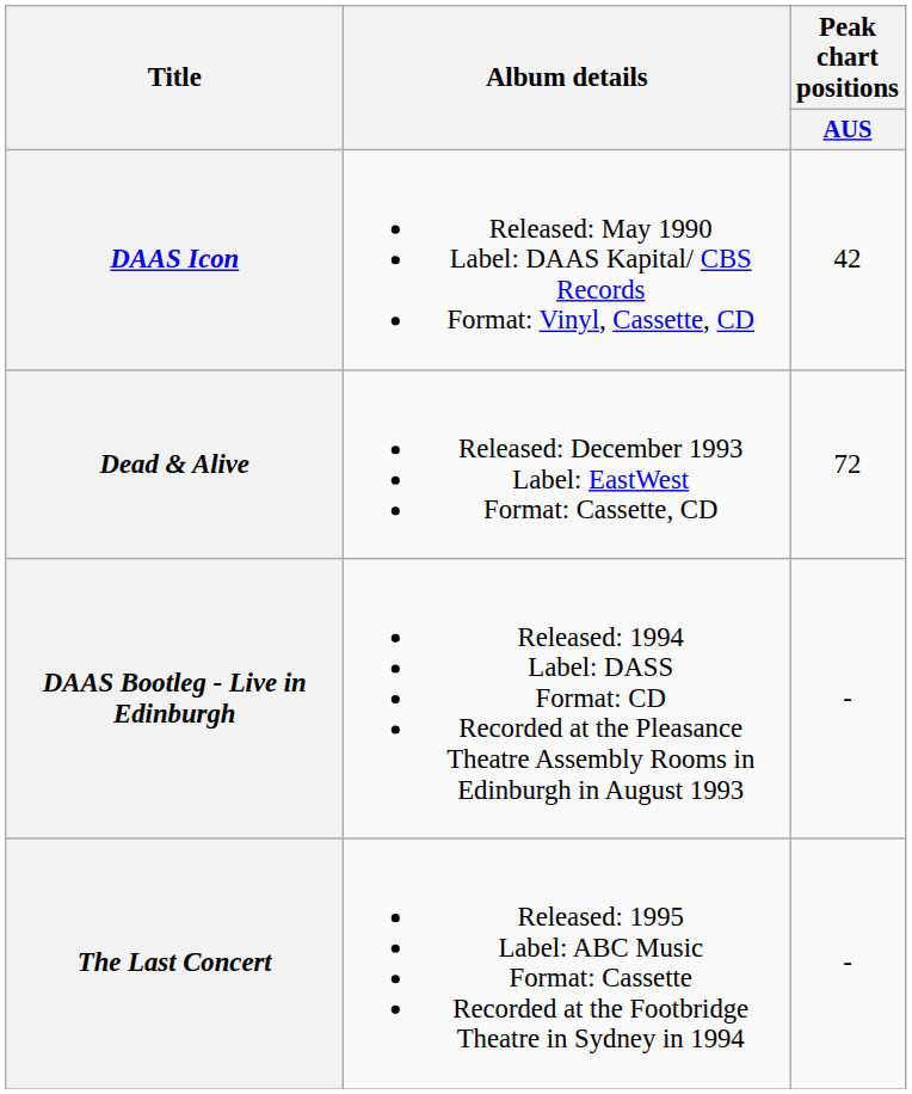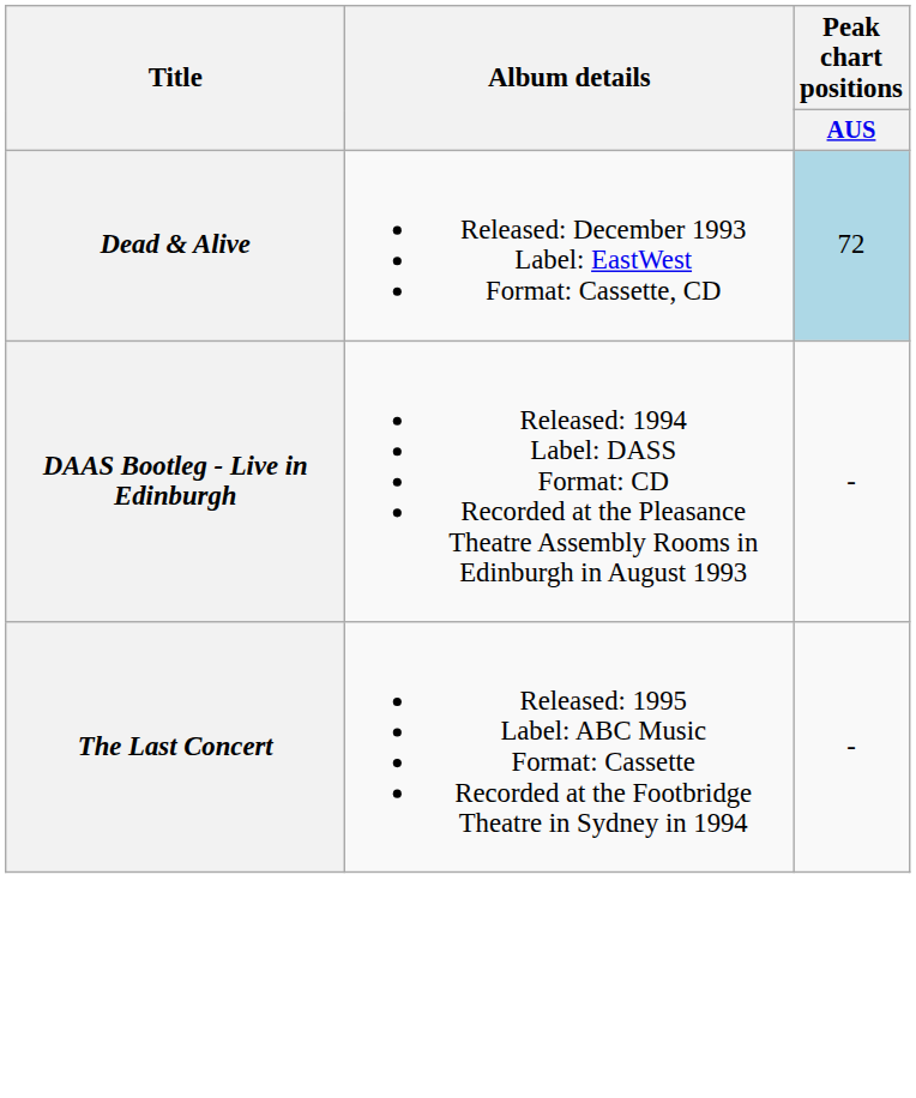- row: DAAS Icon | Released: May 1990 Label: DAAS Kapital/ CBS Records Format: Vinyl, Cassette, CD | 42
Dead & Alive | Peak chart positions / AUS: no background -> lightblue background
